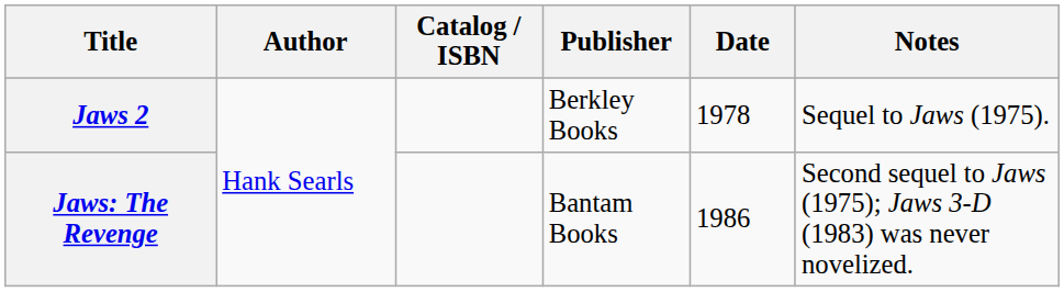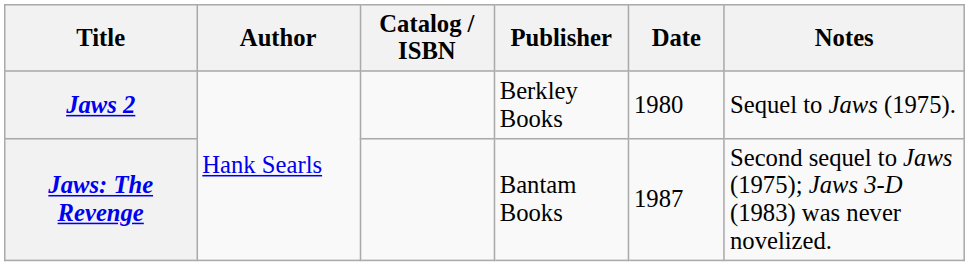Jaws 2 | Date: 1978 -> 1980
Jaws: The Revenge | Date: 1986 -> 1987
